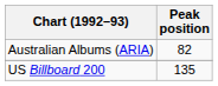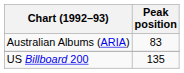Australian Albums (ARIA) | Peak position: 82 -> 83
